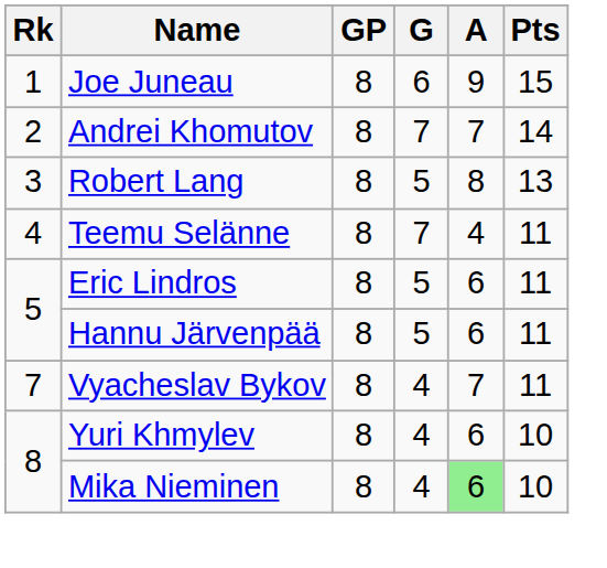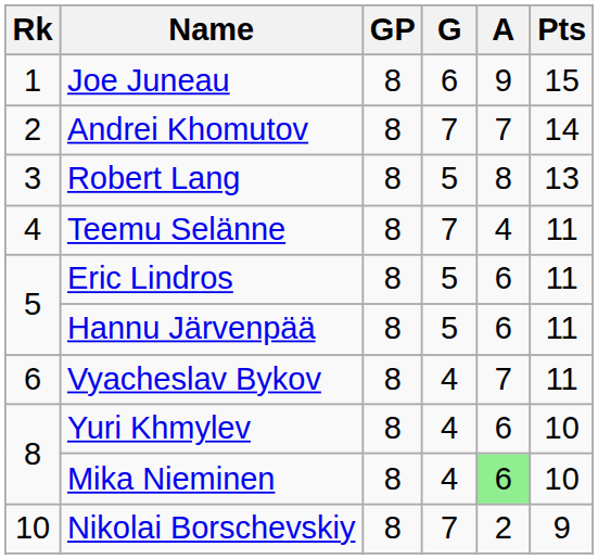Vyacheslav Bykov | Rk: 7 -> 6
+ row: 10 | Nikolai Borschevskiy | 8 | 7 | 2 | 9
